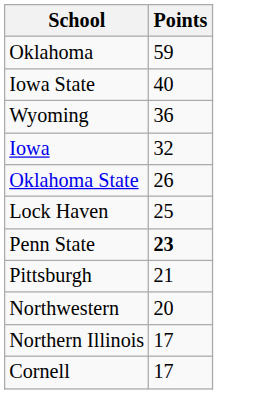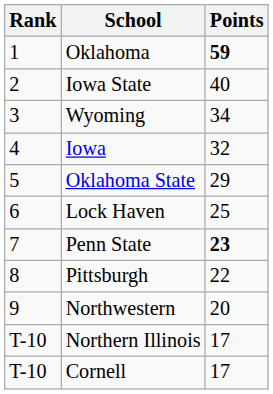+ column: Rank | 1 | 2 | 3 | 4 | 5 | 6 | 7 | 8 | 9 | T-10 | T-10
Oklahoma | Points: normal -> bold
Wyoming | Points: 36 -> 34
Oklahoma State | Points: 26 -> 29
Pittsburgh | Points: 21 -> 22
